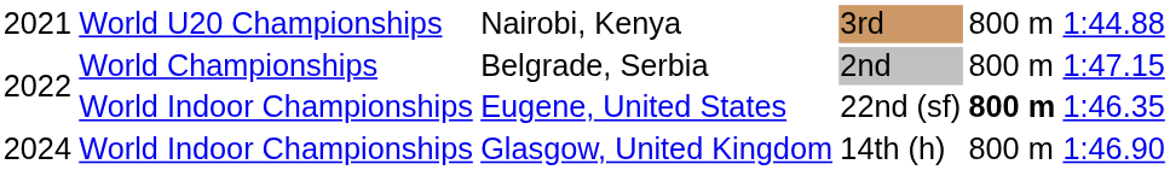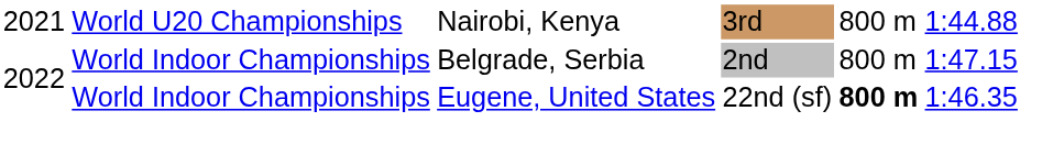Belgrade, Serbia | column 2: World Championships -> World Indoor Championships
- row: 2024 | World Indoor Championships | Glasgow, United Kingdom | 14th (h) | 800 m | 1:46.90
